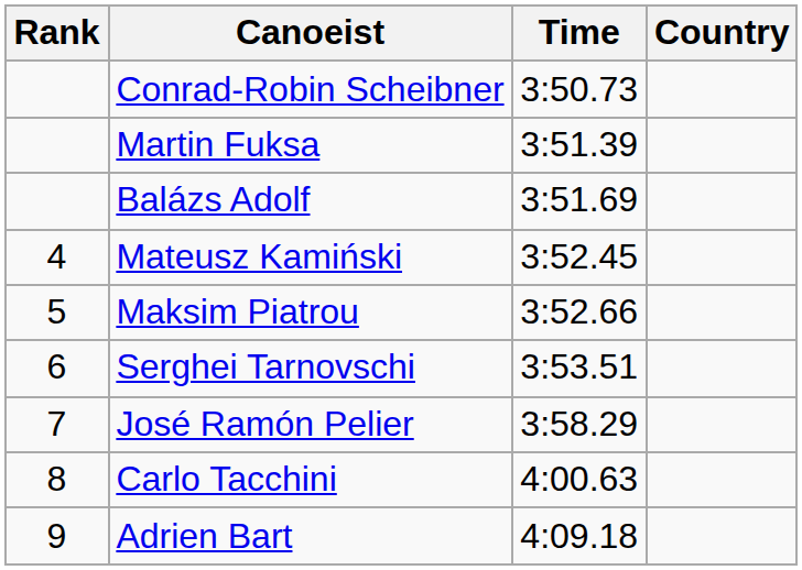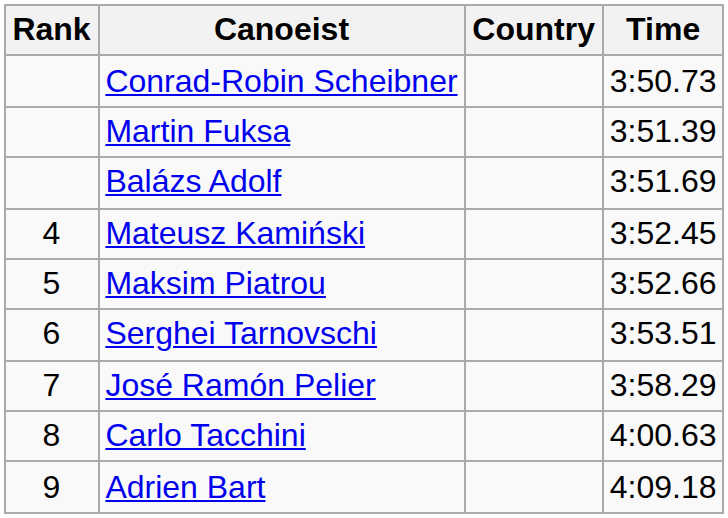columns swapped: Country <-> Time
